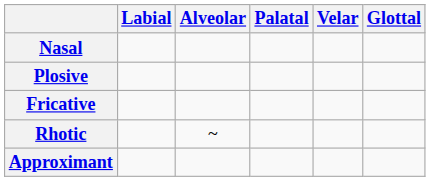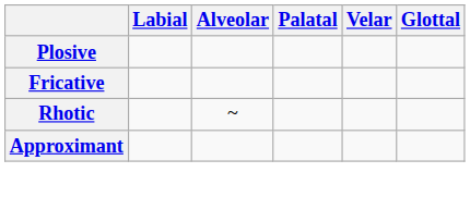- row: Nasal
